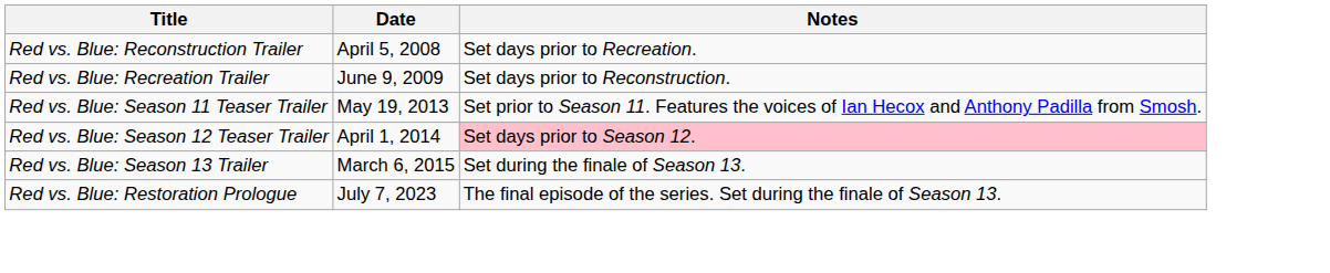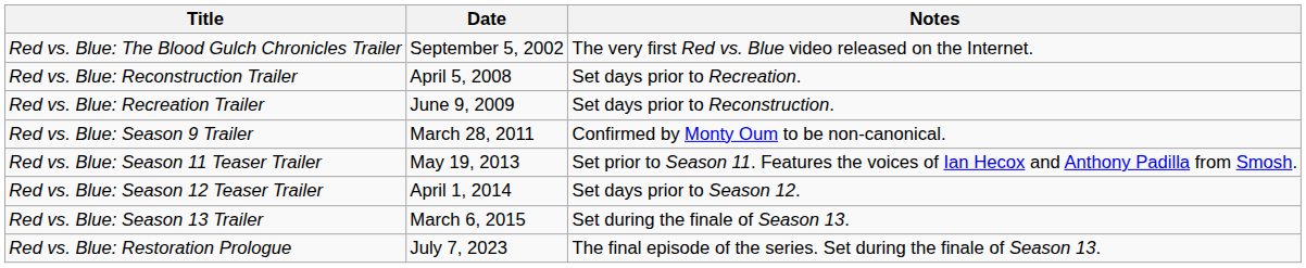+ row: Red vs. Blue: The Blood Gulch Chronicles Trailer | September 5, 2002 | The very first Red vs. Blue video released on the Internet.
+ row: Red vs. Blue: Season 9 Trailer | March 28, 2011 | Confirmed by Monty Oum to be non-canonical.
Red vs. Blue: Season 12 Teaser Trailer | Notes: pink background -> no background
